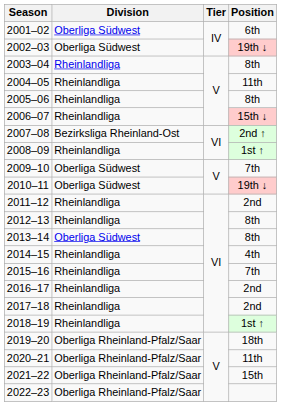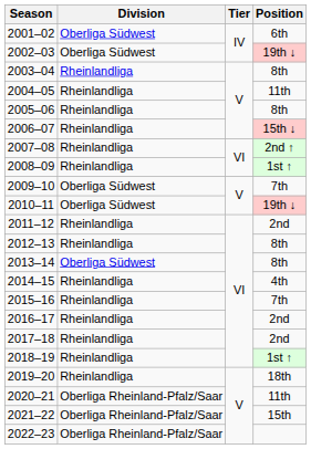2007–08 | Division: Bezirksliga Rheinland-Ost -> Rheinlandliga
2019–20 | Division: Oberliga Rheinland-Pfalz/Saar -> Rheinlandliga
